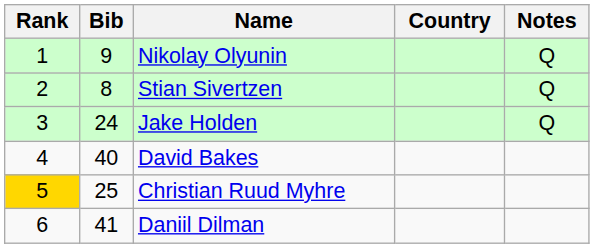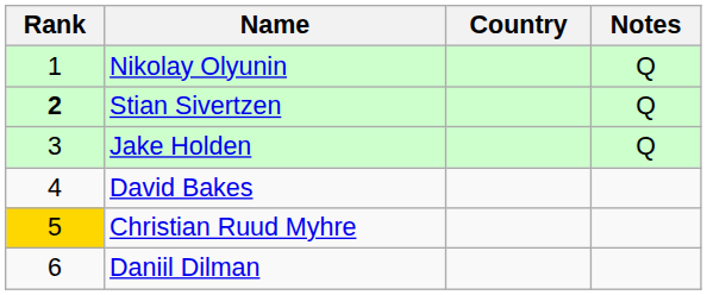- column: Bib | 9 | 8 | 24 | 40 | 25 | 41
Stian Sivertzen | Rank: normal -> bold
